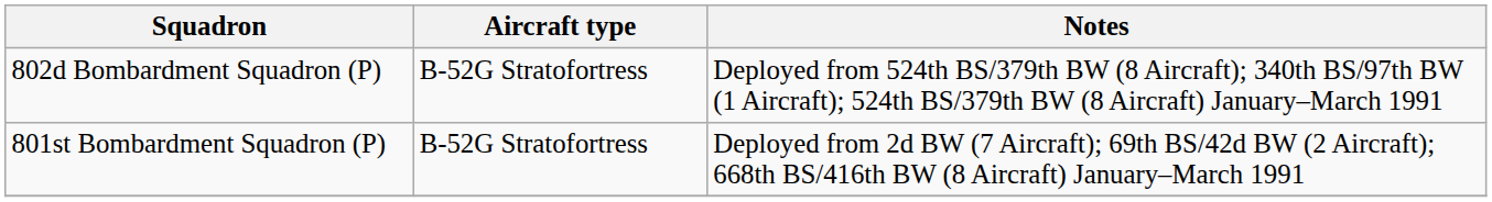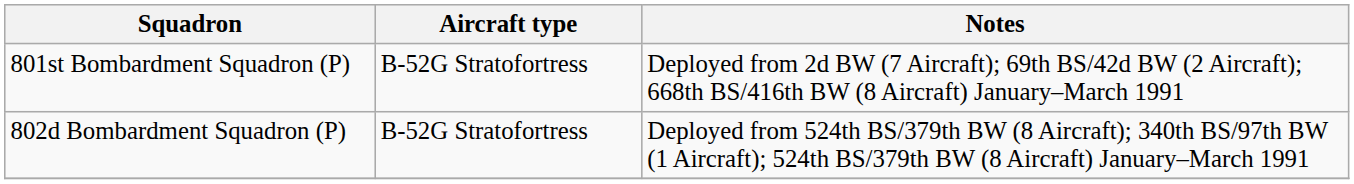rows swapped: 801st Bombardment Squadron (P) <-> 802d Bombardment Squadron (P)
